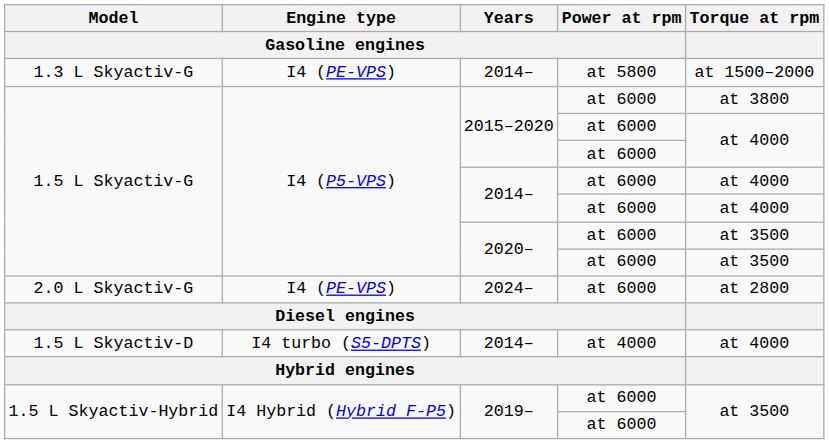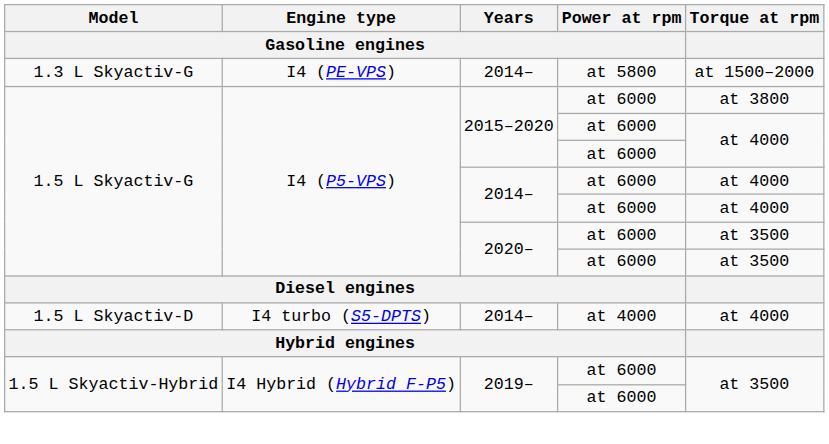- row: 2.0 L Skyactiv-G | I4 (PE-VPS) | 2024– | at 6000 | at 2800
